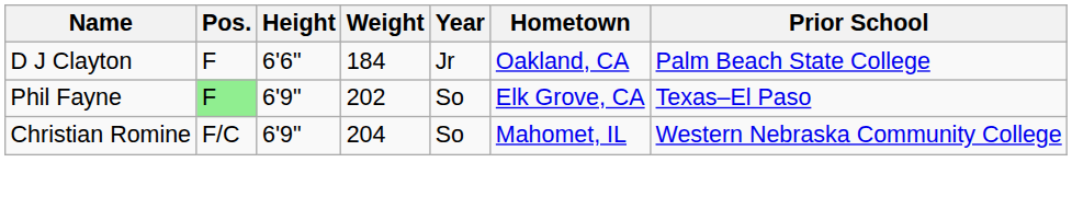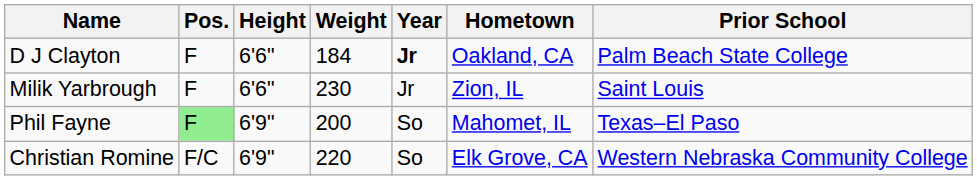D J Clayton | Year: normal -> bold
+ row: Milik Yarbrough | F | 6'6" | 230 | Jr | Zion, IL | Saint Louis
Phil Fayne | Weight: 202 -> 200
Phil Fayne | Hometown: Elk Grove, CA -> Mahomet, IL
Christian Romine | Weight: 204 -> 220
Christian Romine | Hometown: Mahomet, IL -> Elk Grove, CA
